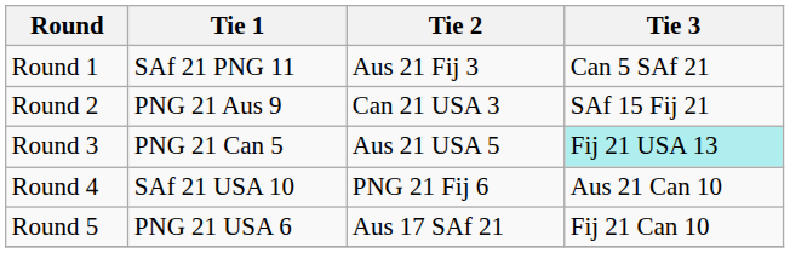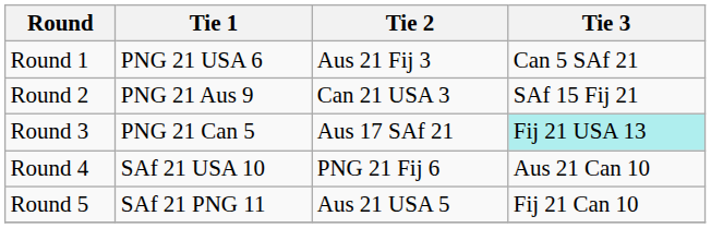Round 1 | Tie 1: SAf 21 PNG 11 -> PNG 21 USA 6
Round 3 | Tie 2: Aus 21 USA 5 -> Aus 17 SAf 21
Round 5 | Tie 1: PNG 21 USA 6 -> SAf 21 PNG 11
Round 5 | Tie 2: Aus 17 SAf 21 -> Aus 21 USA 5
